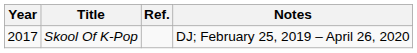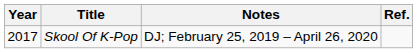columns swapped: Notes <-> Ref.
